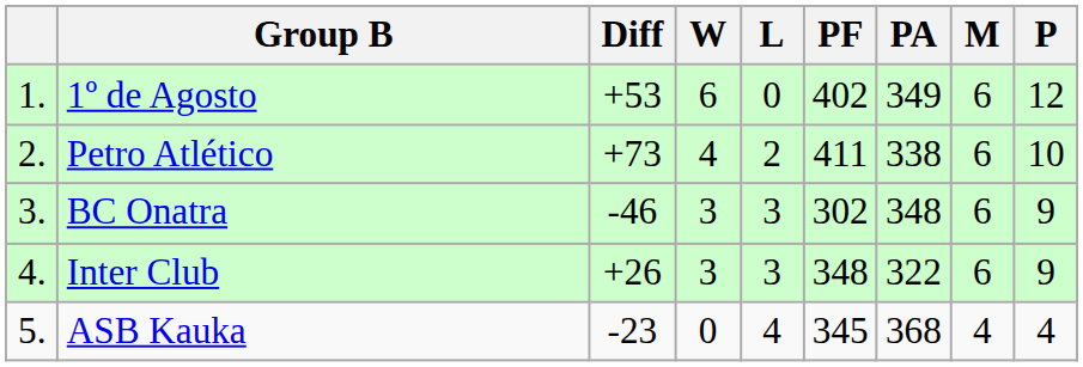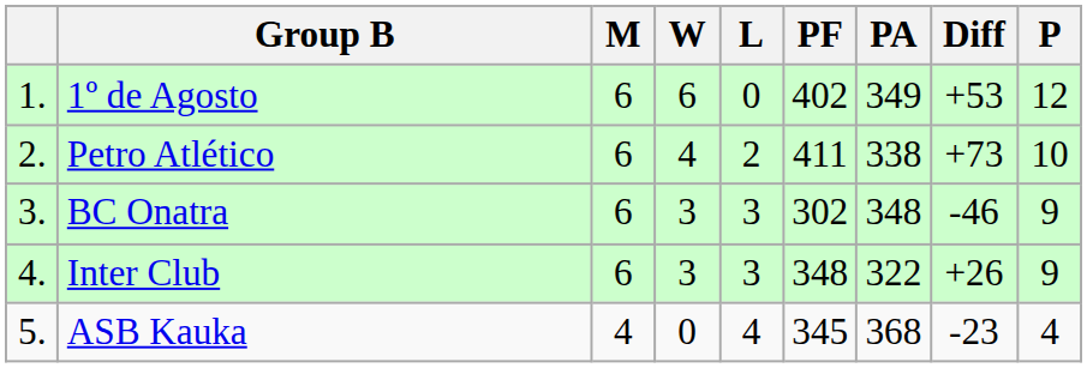columns swapped: M <-> Diff
